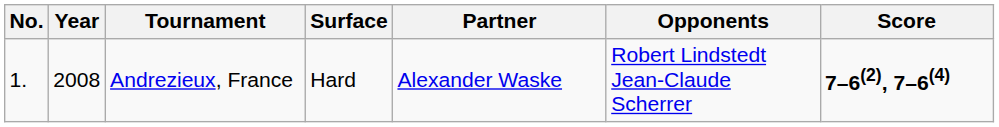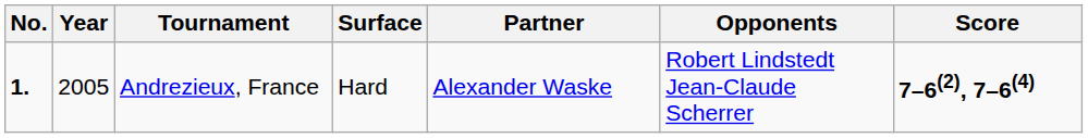Andrezieux, France | No.: normal -> bold
Andrezieux, France | Year: 2008 -> 2005
